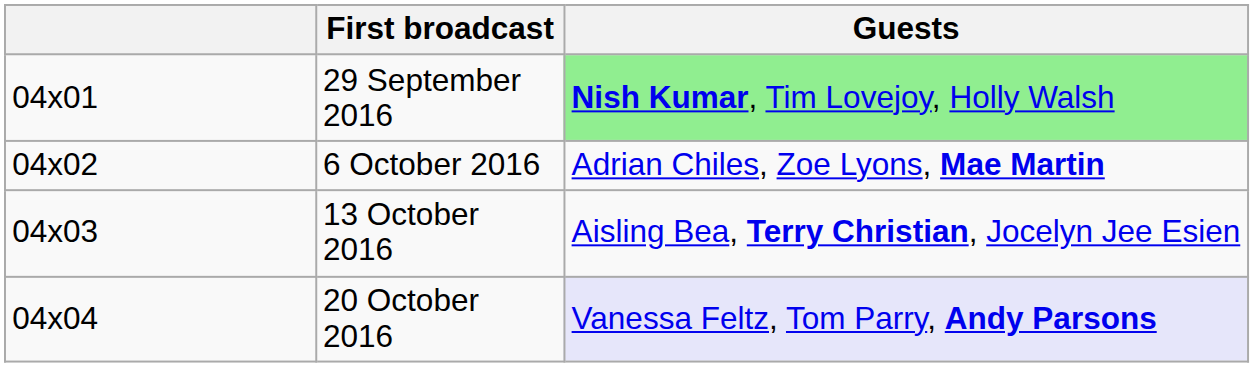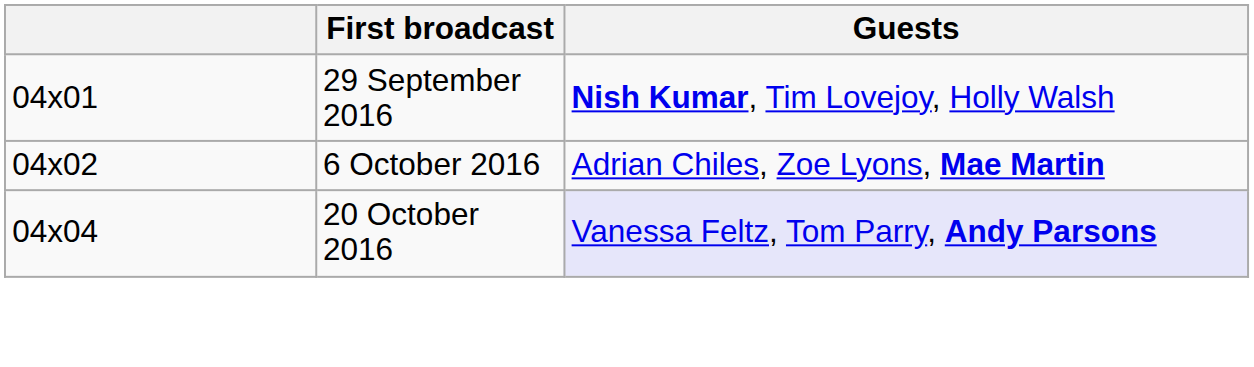29 September 2016 | Guests: lightgreen background -> no background
- row: 04x03 | 13 October 2016 | Aisling Bea, Terry Christian, Jocelyn Jee Esien
